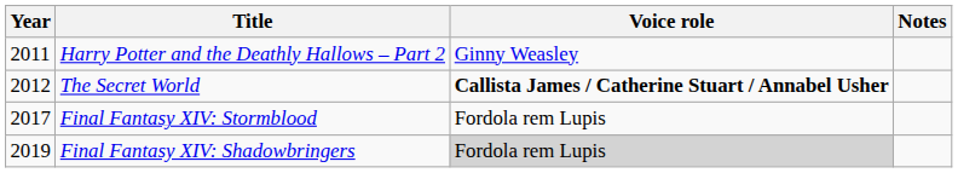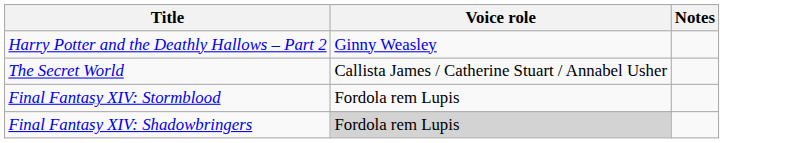- column: Year | 2011 | 2012 | 2017 | 2019
The Secret World | Voice role: bold -> normal
